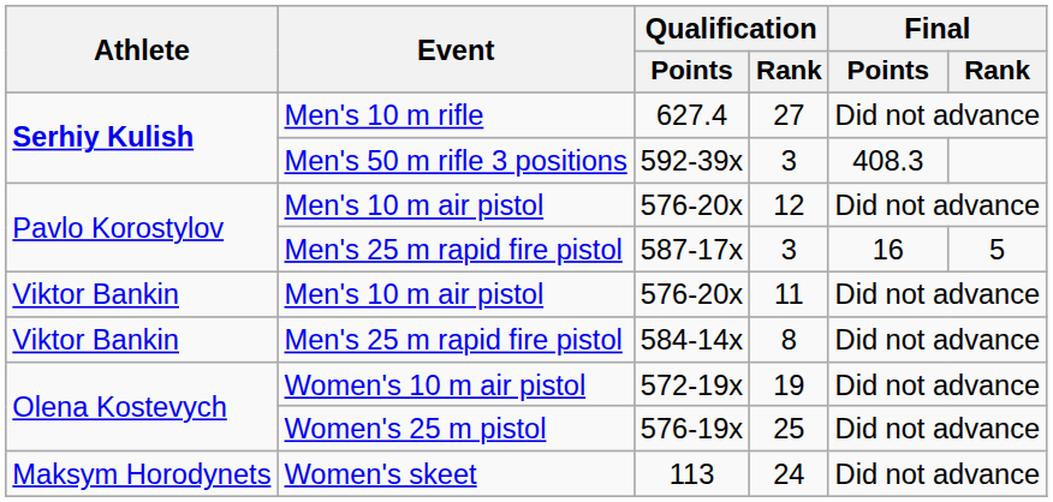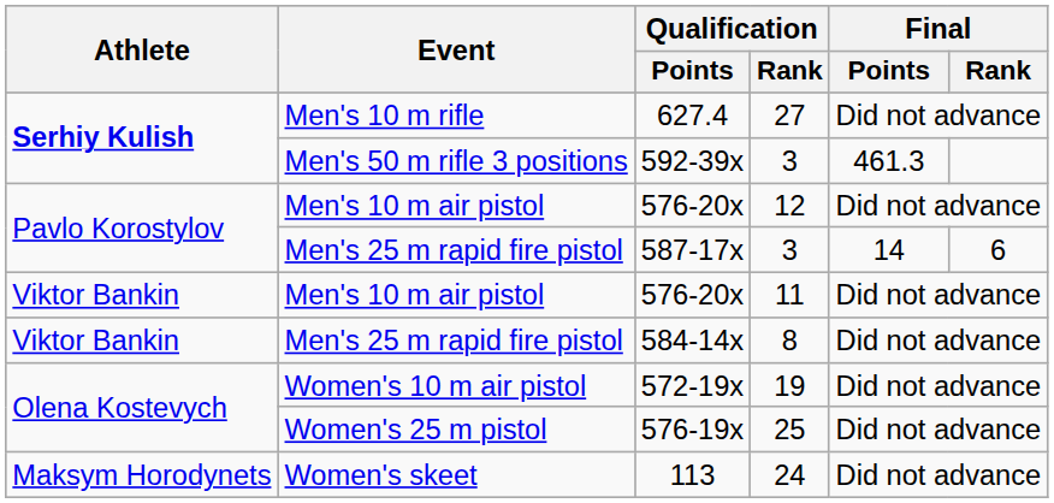592-39x | Final / Points: 408.3 -> 461.3
587-17x | Final / Points: 16 -> 14
587-17x | Final / Rank: 5 -> 6
